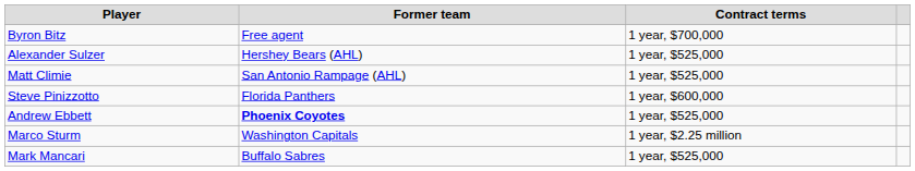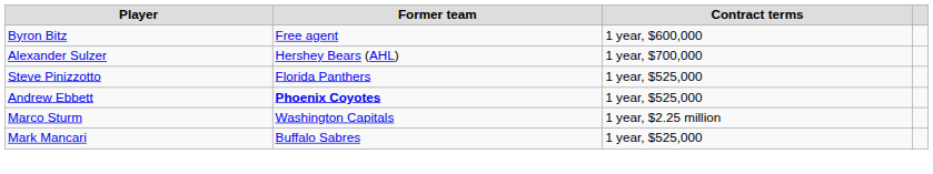Byron Bitz | Contract terms: 1 year, $700,000 -> 1 year, $600,000
Alexander Sulzer | Contract terms: 1 year, $525,000 -> 1 year, $700,000
- row: Matt Climie | San Antonio Rampage (AHL) | 1 year, $525,000
Steve Pinizzotto | Contract terms: 1 year, $600,000 -> 1 year, $525,000
